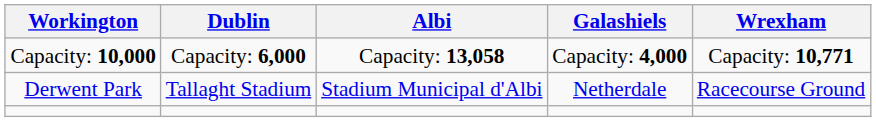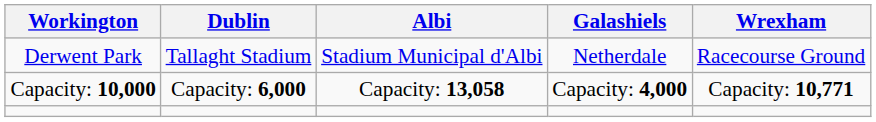rows swapped: Derwent Park <-> Capacity: 10,000
